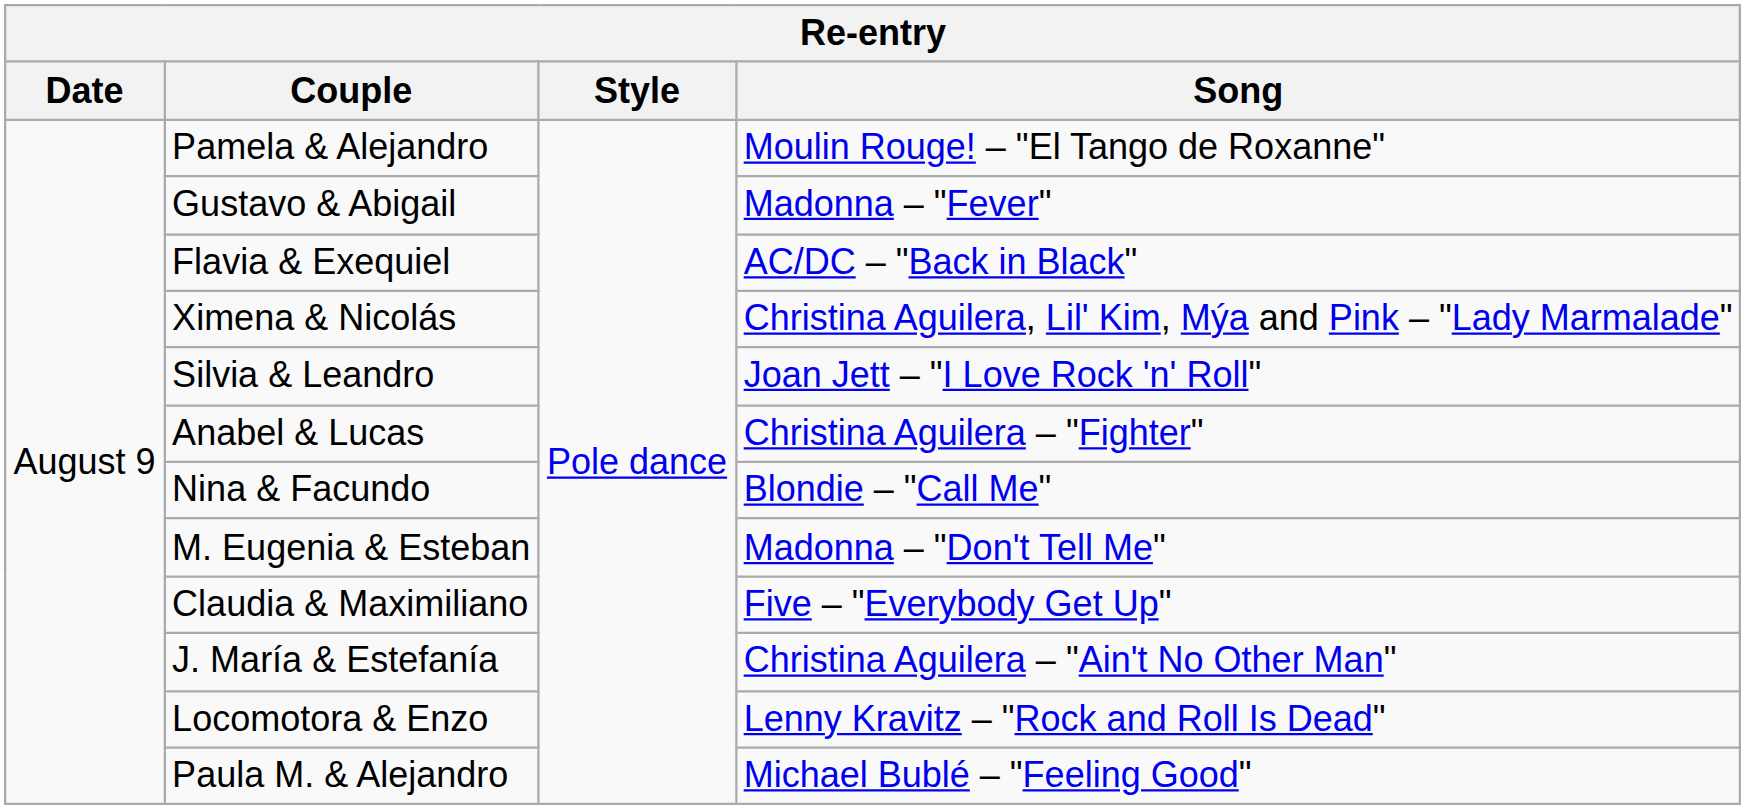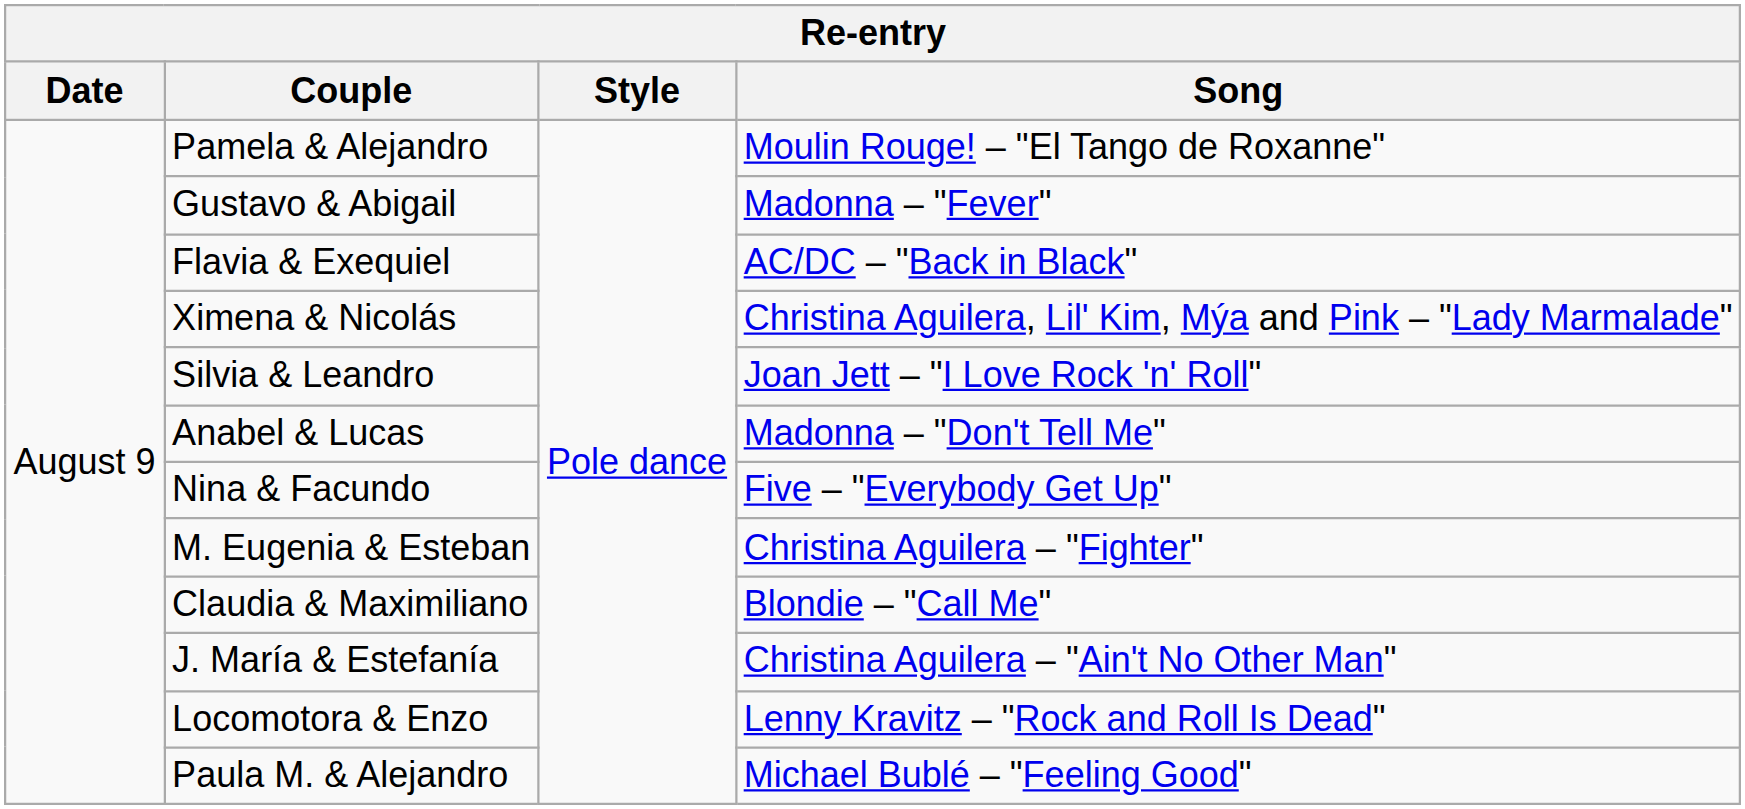Anabel & Lucas | Song: Christina Aguilera – "Fighter" -> Madonna – "Don't Tell Me"
Nina & Facundo | Song: Blondie – "Call Me" -> Five – "Everybody Get Up"
M. Eugenia & Esteban | Song: Madonna – "Don't Tell Me" -> Christina Aguilera – "Fighter"
Claudia & Maximiliano | Song: Five – "Everybody Get Up" -> Blondie – "Call Me"
